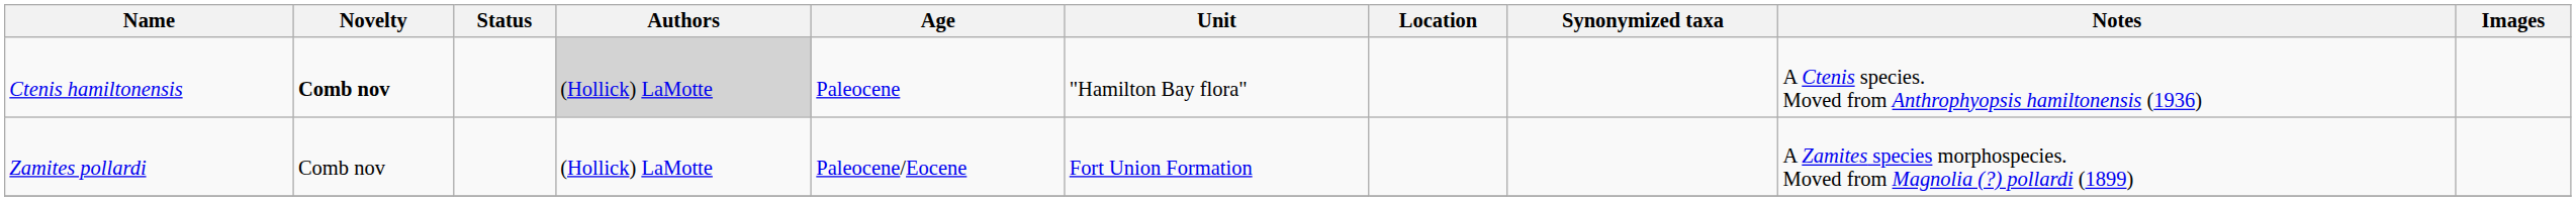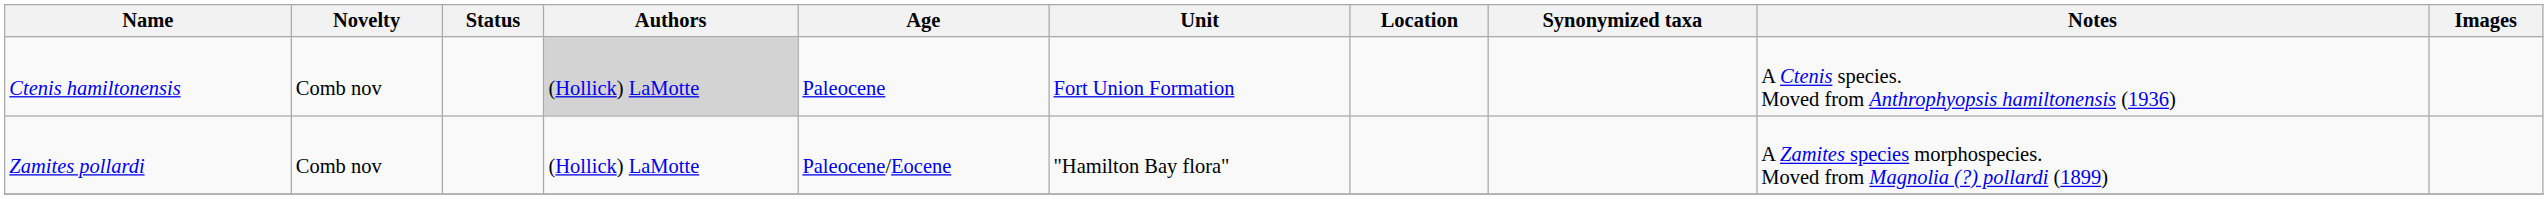Ctenis hamiltonensis | Novelty: bold -> normal
Ctenis hamiltonensis | Unit: "Hamilton Bay flora" -> Fort Union Formation
Zamites pollardi | Unit: Fort Union Formation -> "Hamilton Bay flora"
